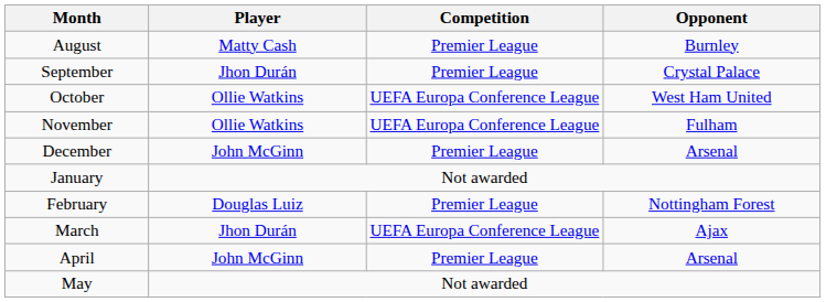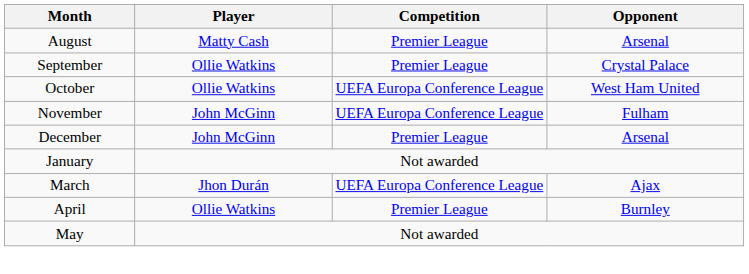August | Opponent: Burnley -> Arsenal
September | Player: Jhon Durán -> Ollie Watkins
November | Player: Ollie Watkins -> John McGinn
- row: February | Douglas Luiz | Premier League | Nottingham Forest
April | Player: John McGinn -> Ollie Watkins
April | Opponent: Arsenal -> Burnley
